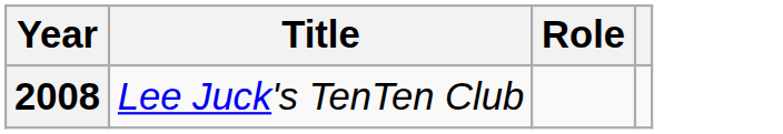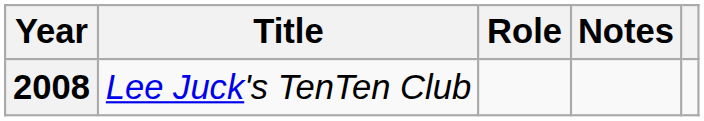+ column: Notes
